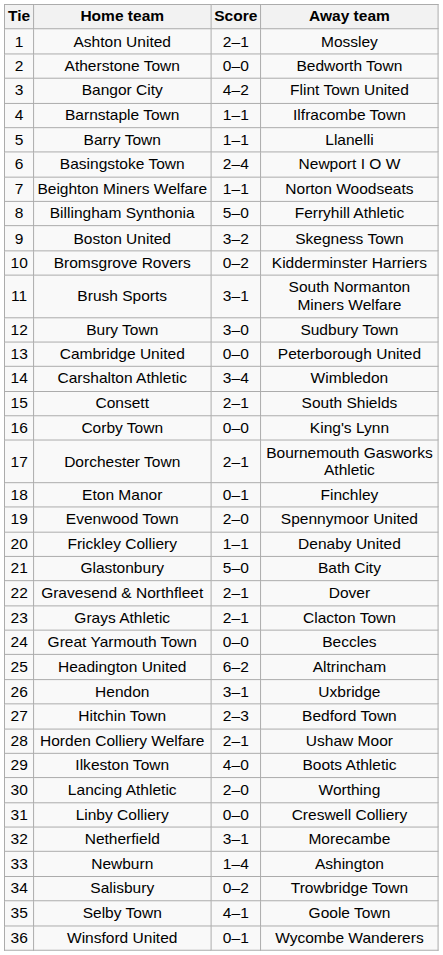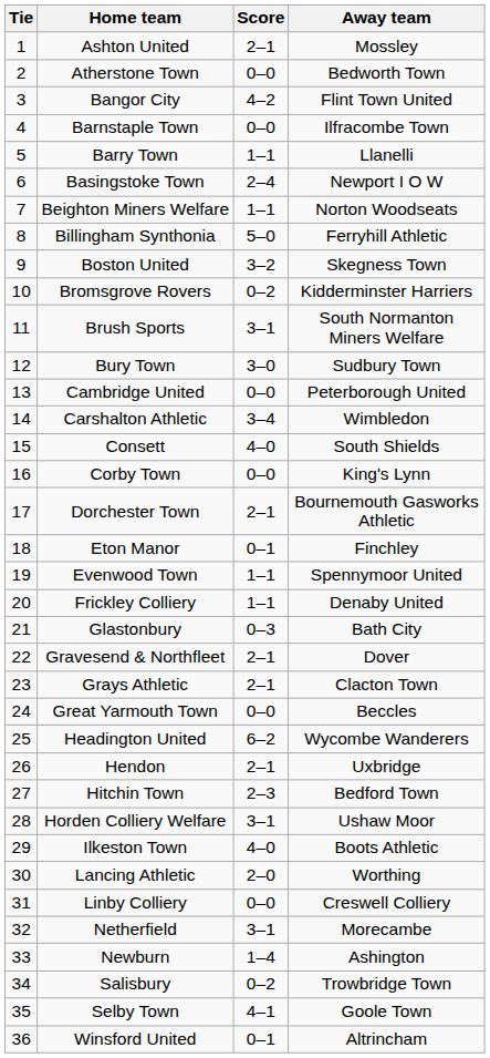Barnstaple Town | Score: 1–1 -> 0–0
Consett | Score: 2–1 -> 4–0
Evenwood Town | Score: 2–0 -> 1–1
Glastonbury | Score: 5–0 -> 0–3
Headington United | Away team: Altrincham -> Wycombe Wanderers
Hendon | Score: 3–1 -> 2–1
Horden Colliery Welfare | Score: 2–1 -> 3–1
Winsford United | Away team: Wycombe Wanderers -> Altrincham
